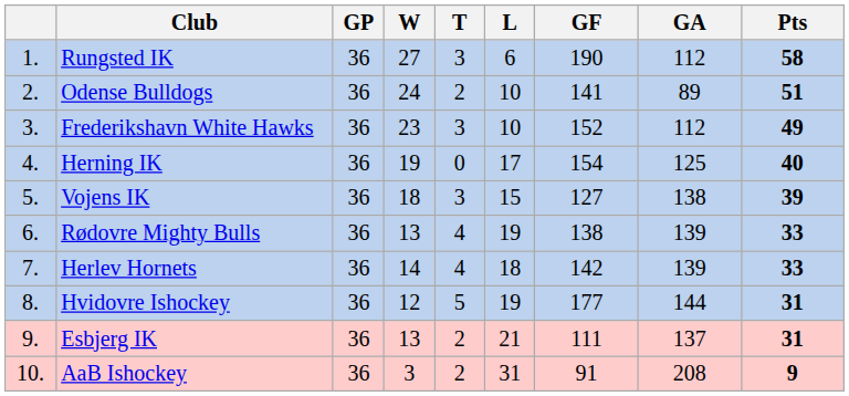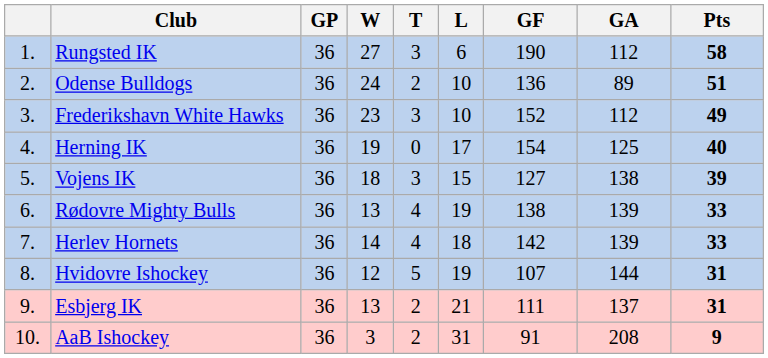Odense Bulldogs | GF: 141 -> 136
Hvidovre Ishockey | GF: 177 -> 107
